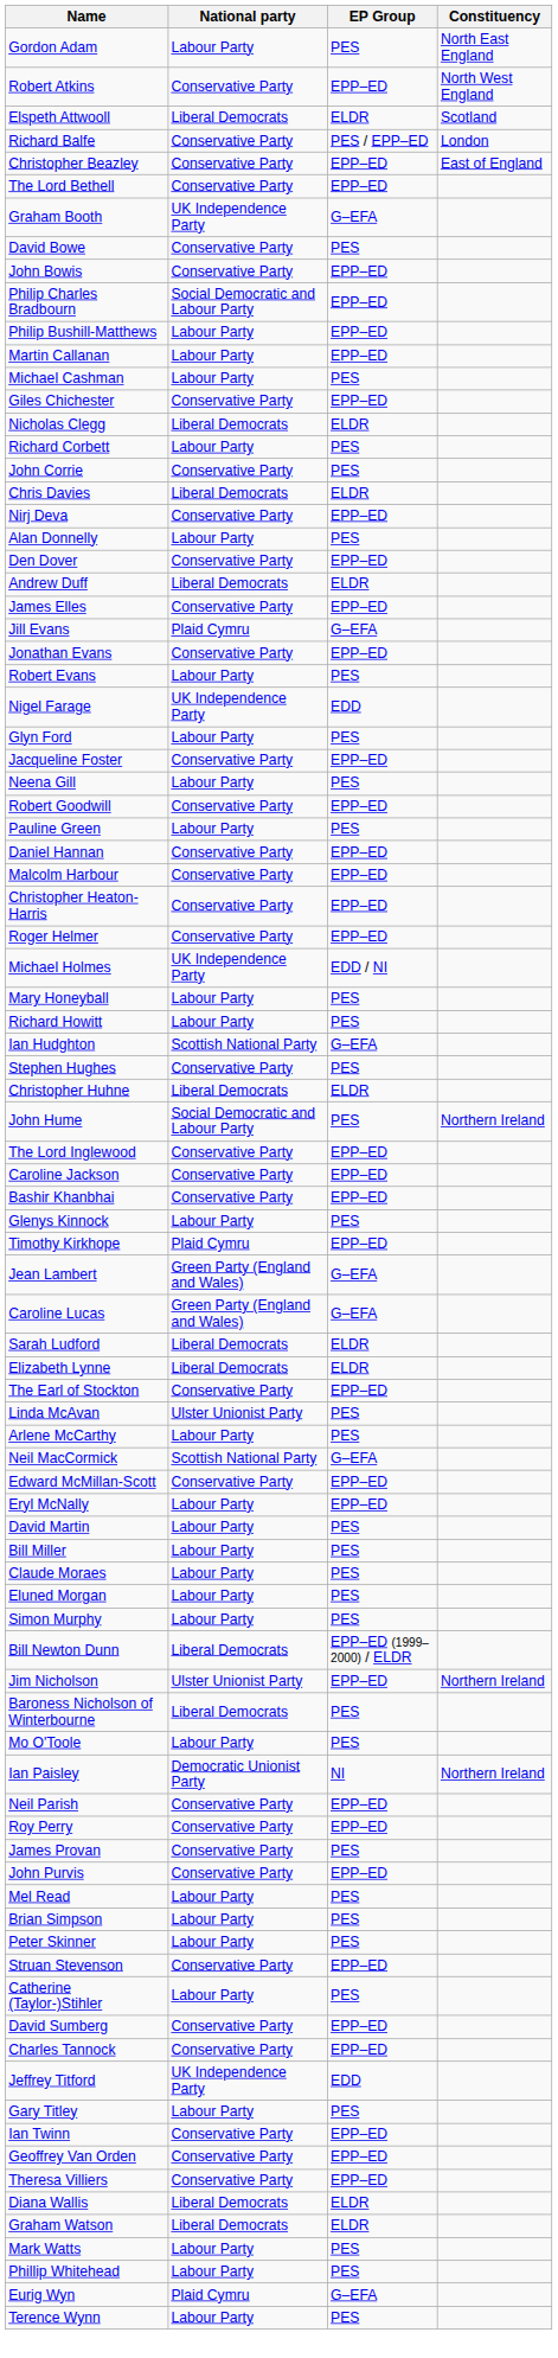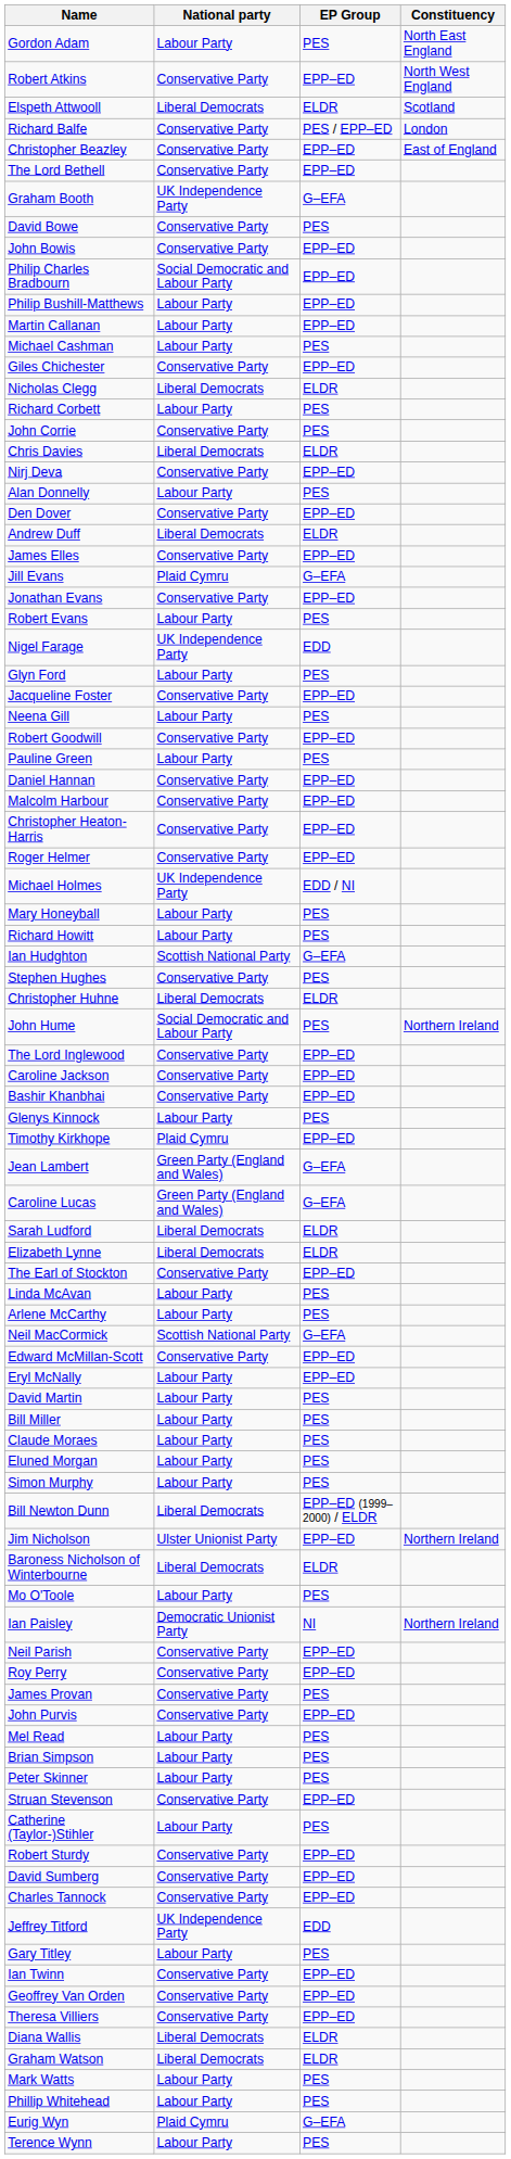Linda McAvan | National party: Ulster Unionist Party -> Labour Party
Baroness Nicholson of Winterbourne | EP Group: PES -> ELDR
+ row: Robert Sturdy | Conservative Party | EPP–ED
